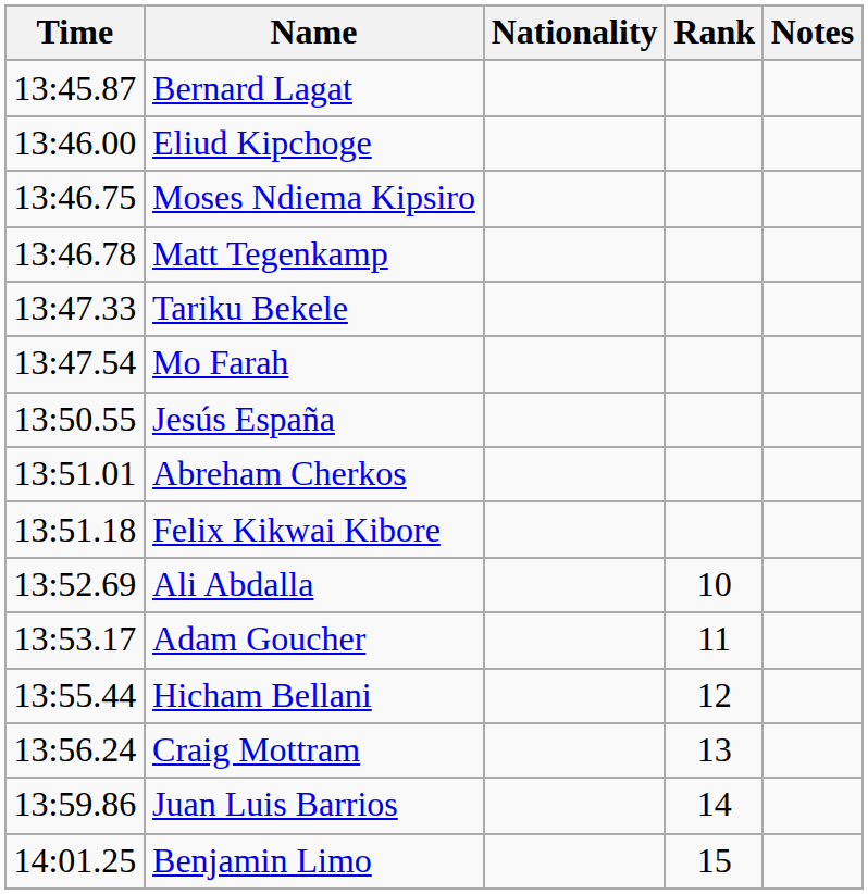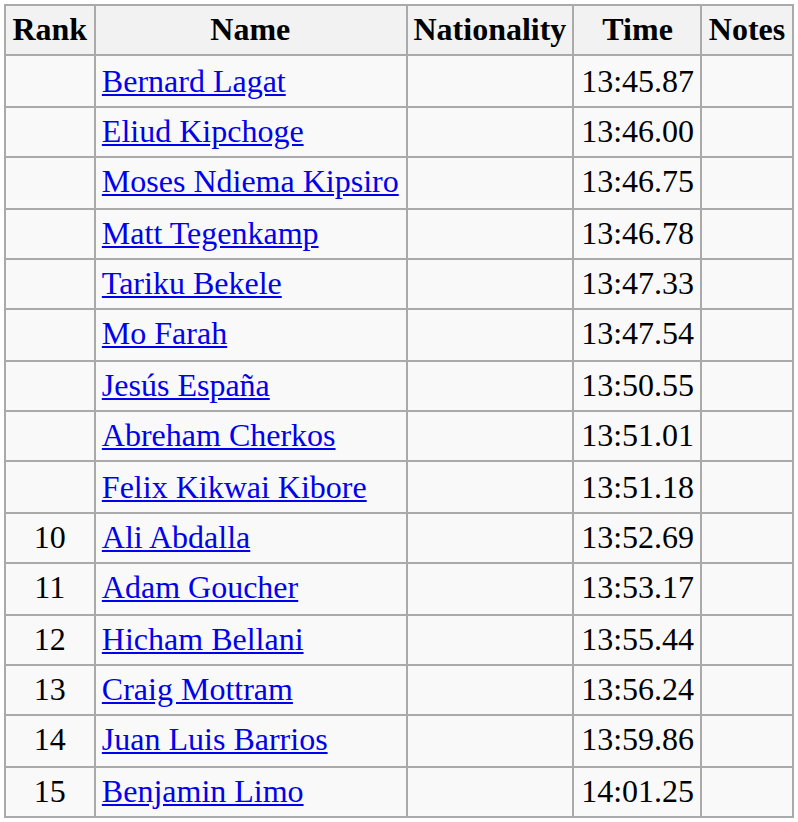columns swapped: Rank <-> Time
